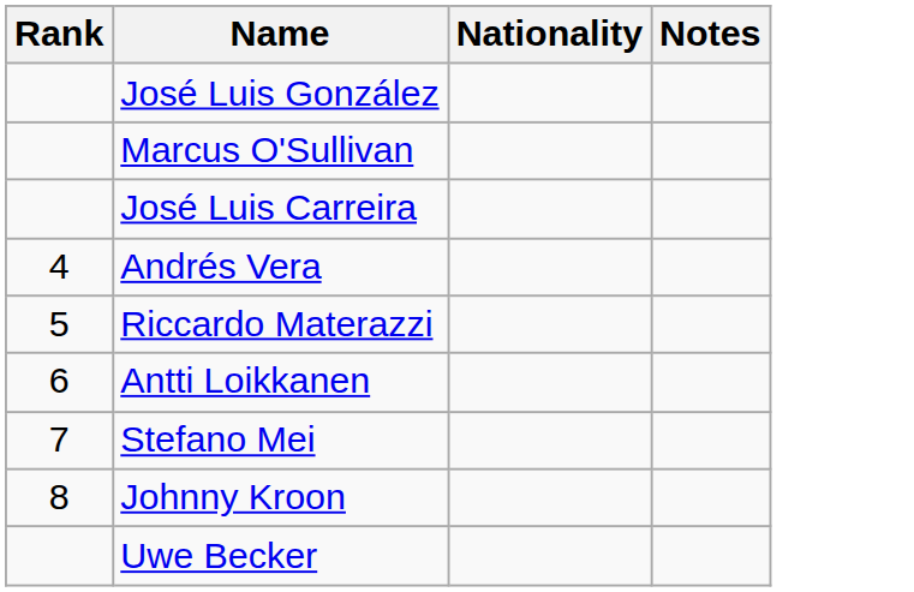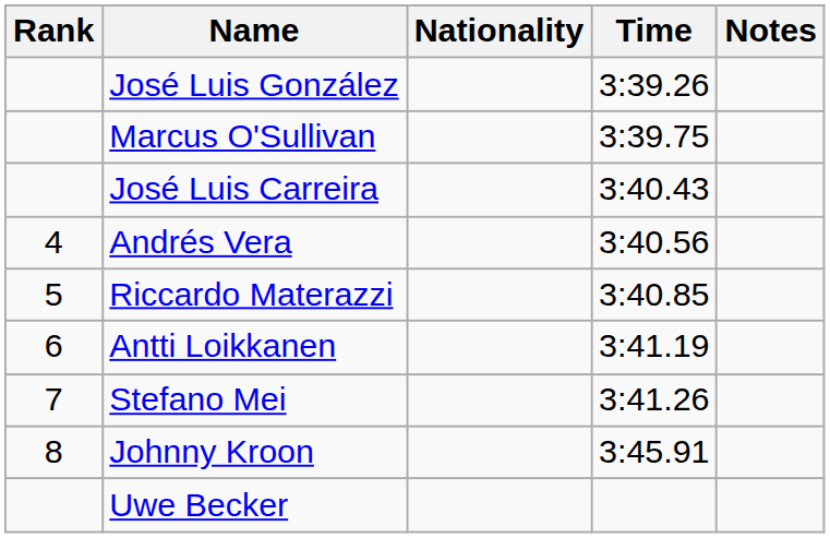+ column: Time | 3:39.26 | 3:39.75 | 3:40.43 | 3:40.56 | 3:40.85 | 3:41.19 | 3:41.26 | 3:45.91
